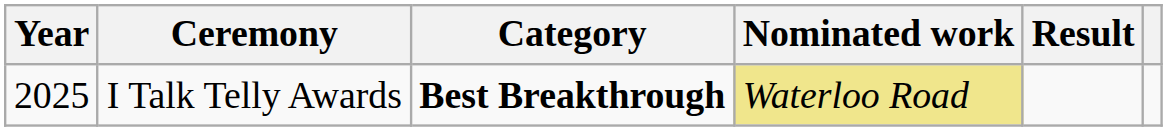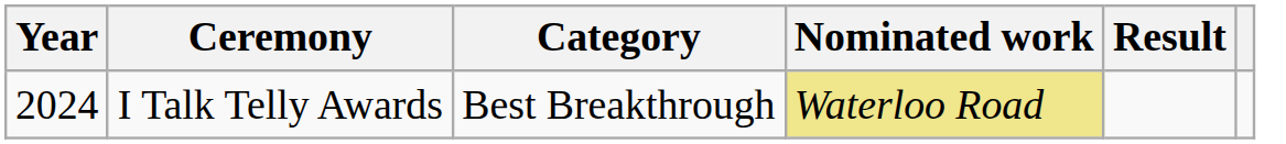I Talk Telly Awards | Year: 2025 -> 2024
I Talk Telly Awards | Category: bold -> normal
